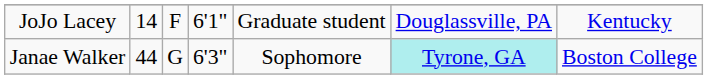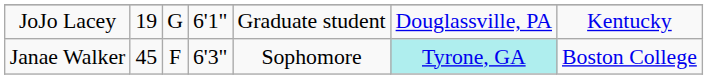JoJo Lacey | column 2: 14 -> 19
JoJo Lacey | column 3: F -> G
Janae Walker | column 2: 44 -> 45
Janae Walker | column 3: G -> F
